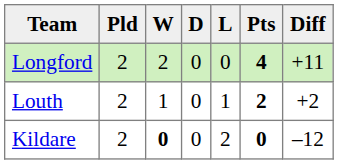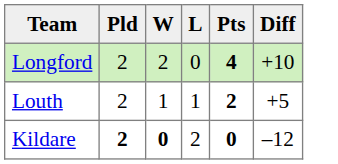- column: D | 0 | 0 | 0
Longford | Diff: +11 -> +10
Louth | Diff: +2 -> +5
Kildare | Pld: normal -> bold
